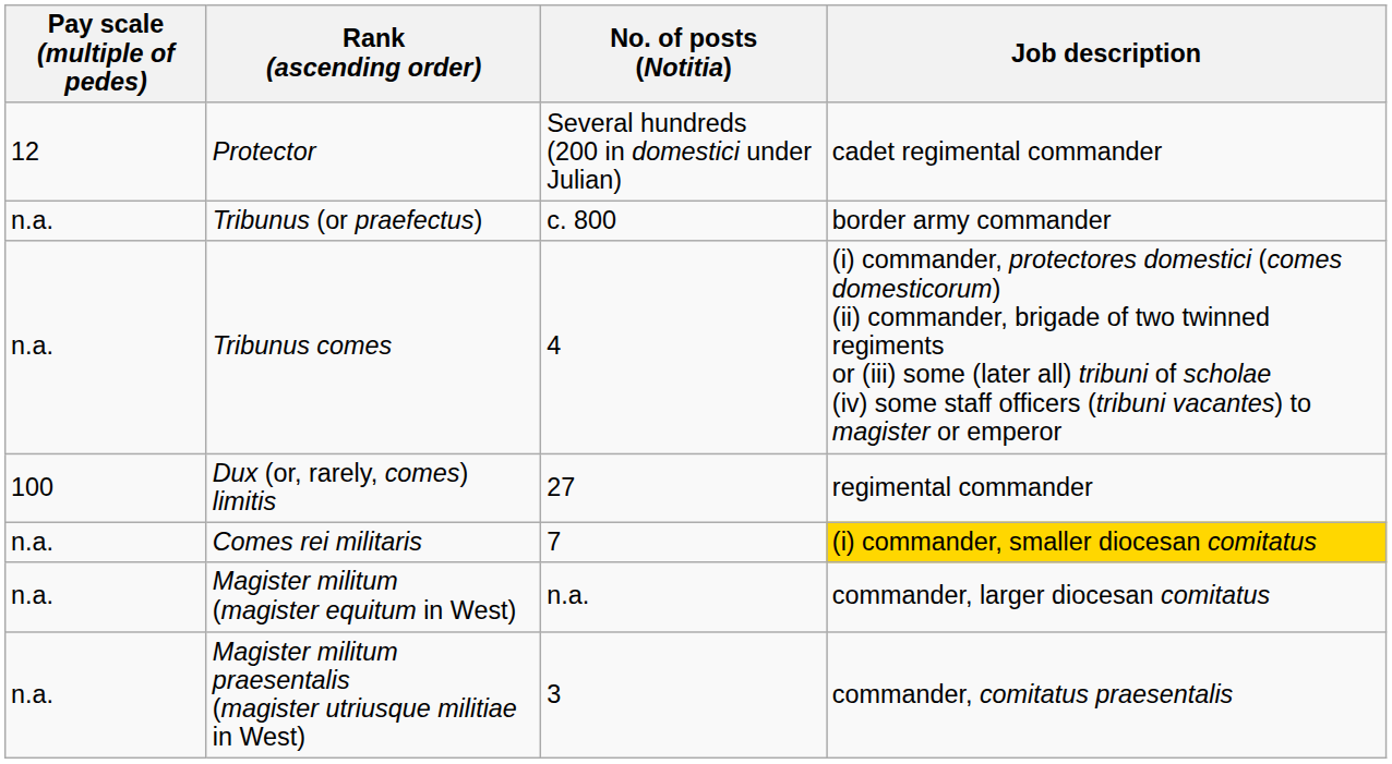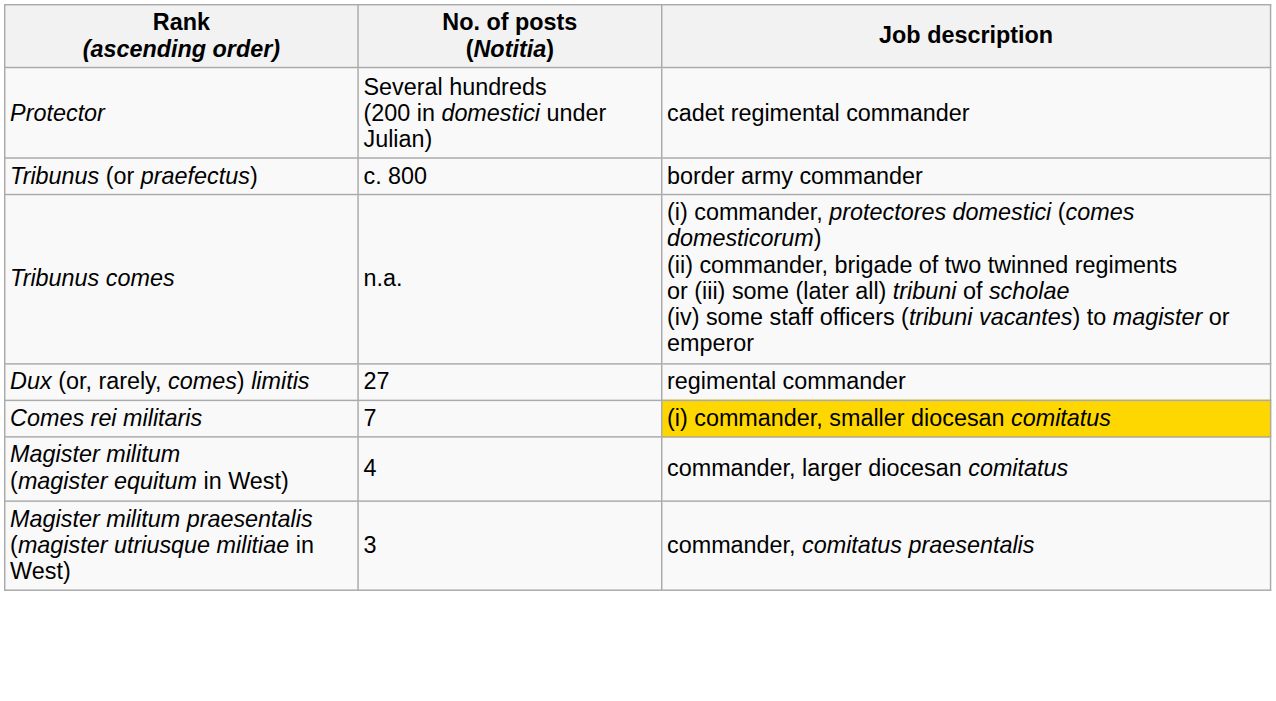- column: Pay scale (multiple of pedes) | 12 | n.a. | n.a. | 100 | n.a. | n.a. | n.a.
Tribunus comes | No. of posts (Notitia): 4 -> n.a.
Magister militum (magister equitum in West) | No. of posts (Notitia): n.a. -> 4
